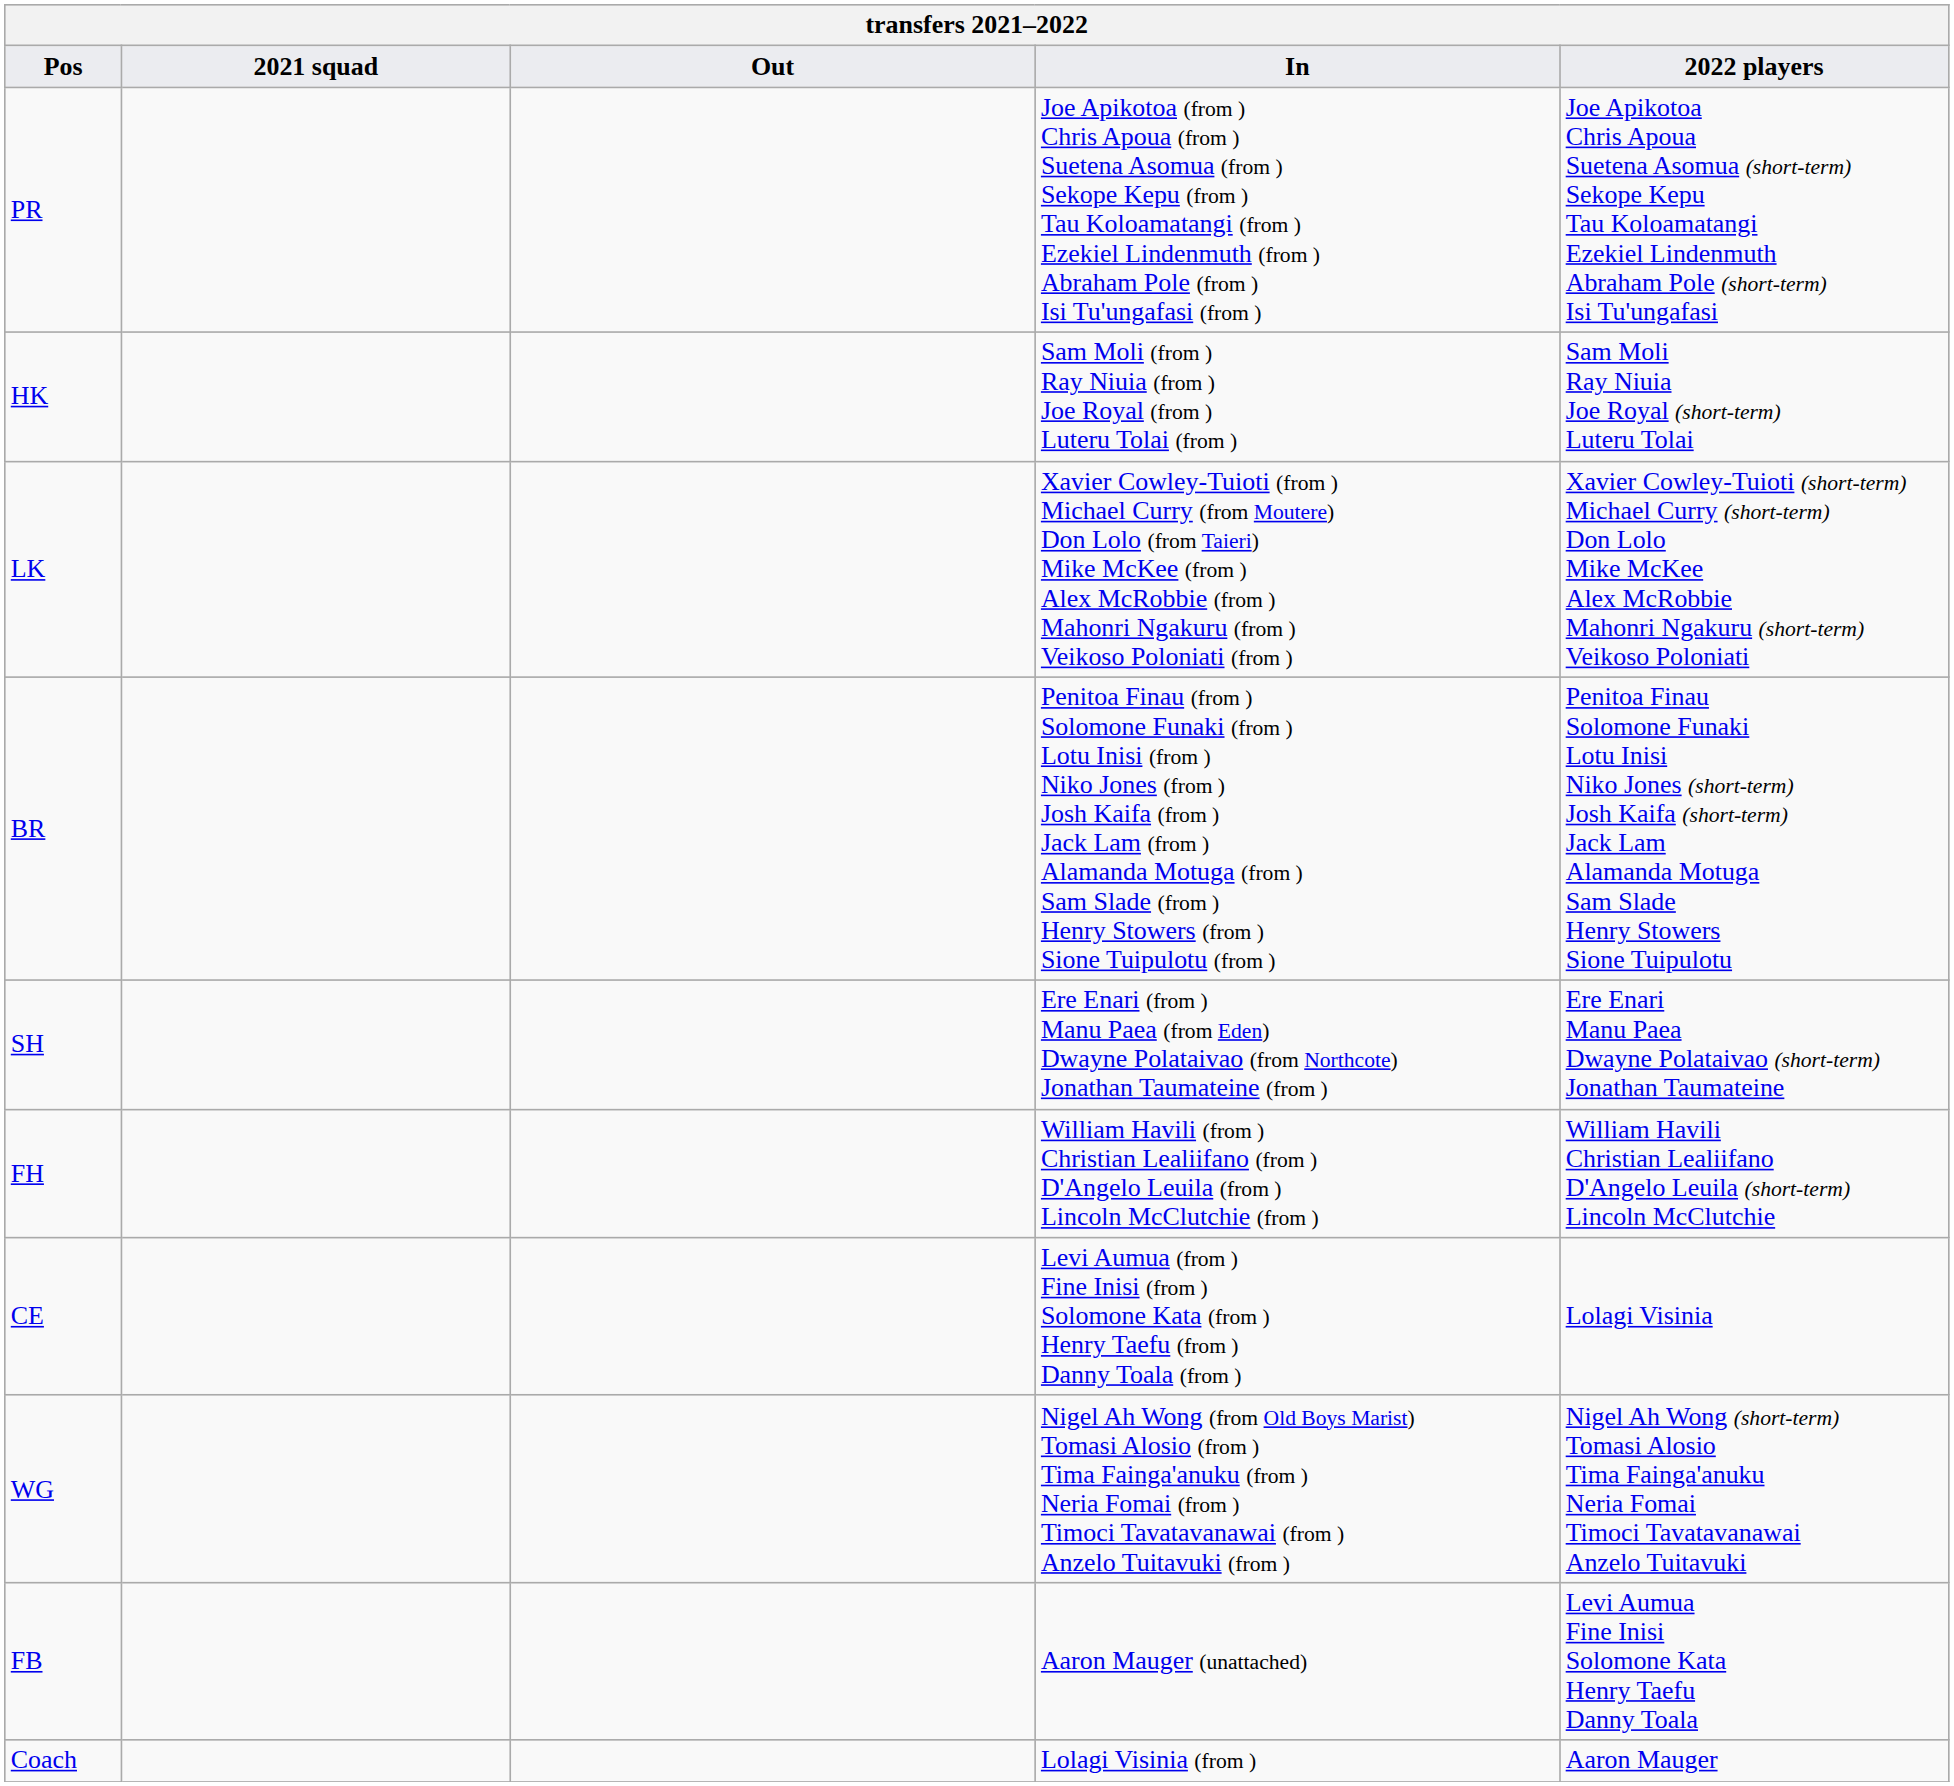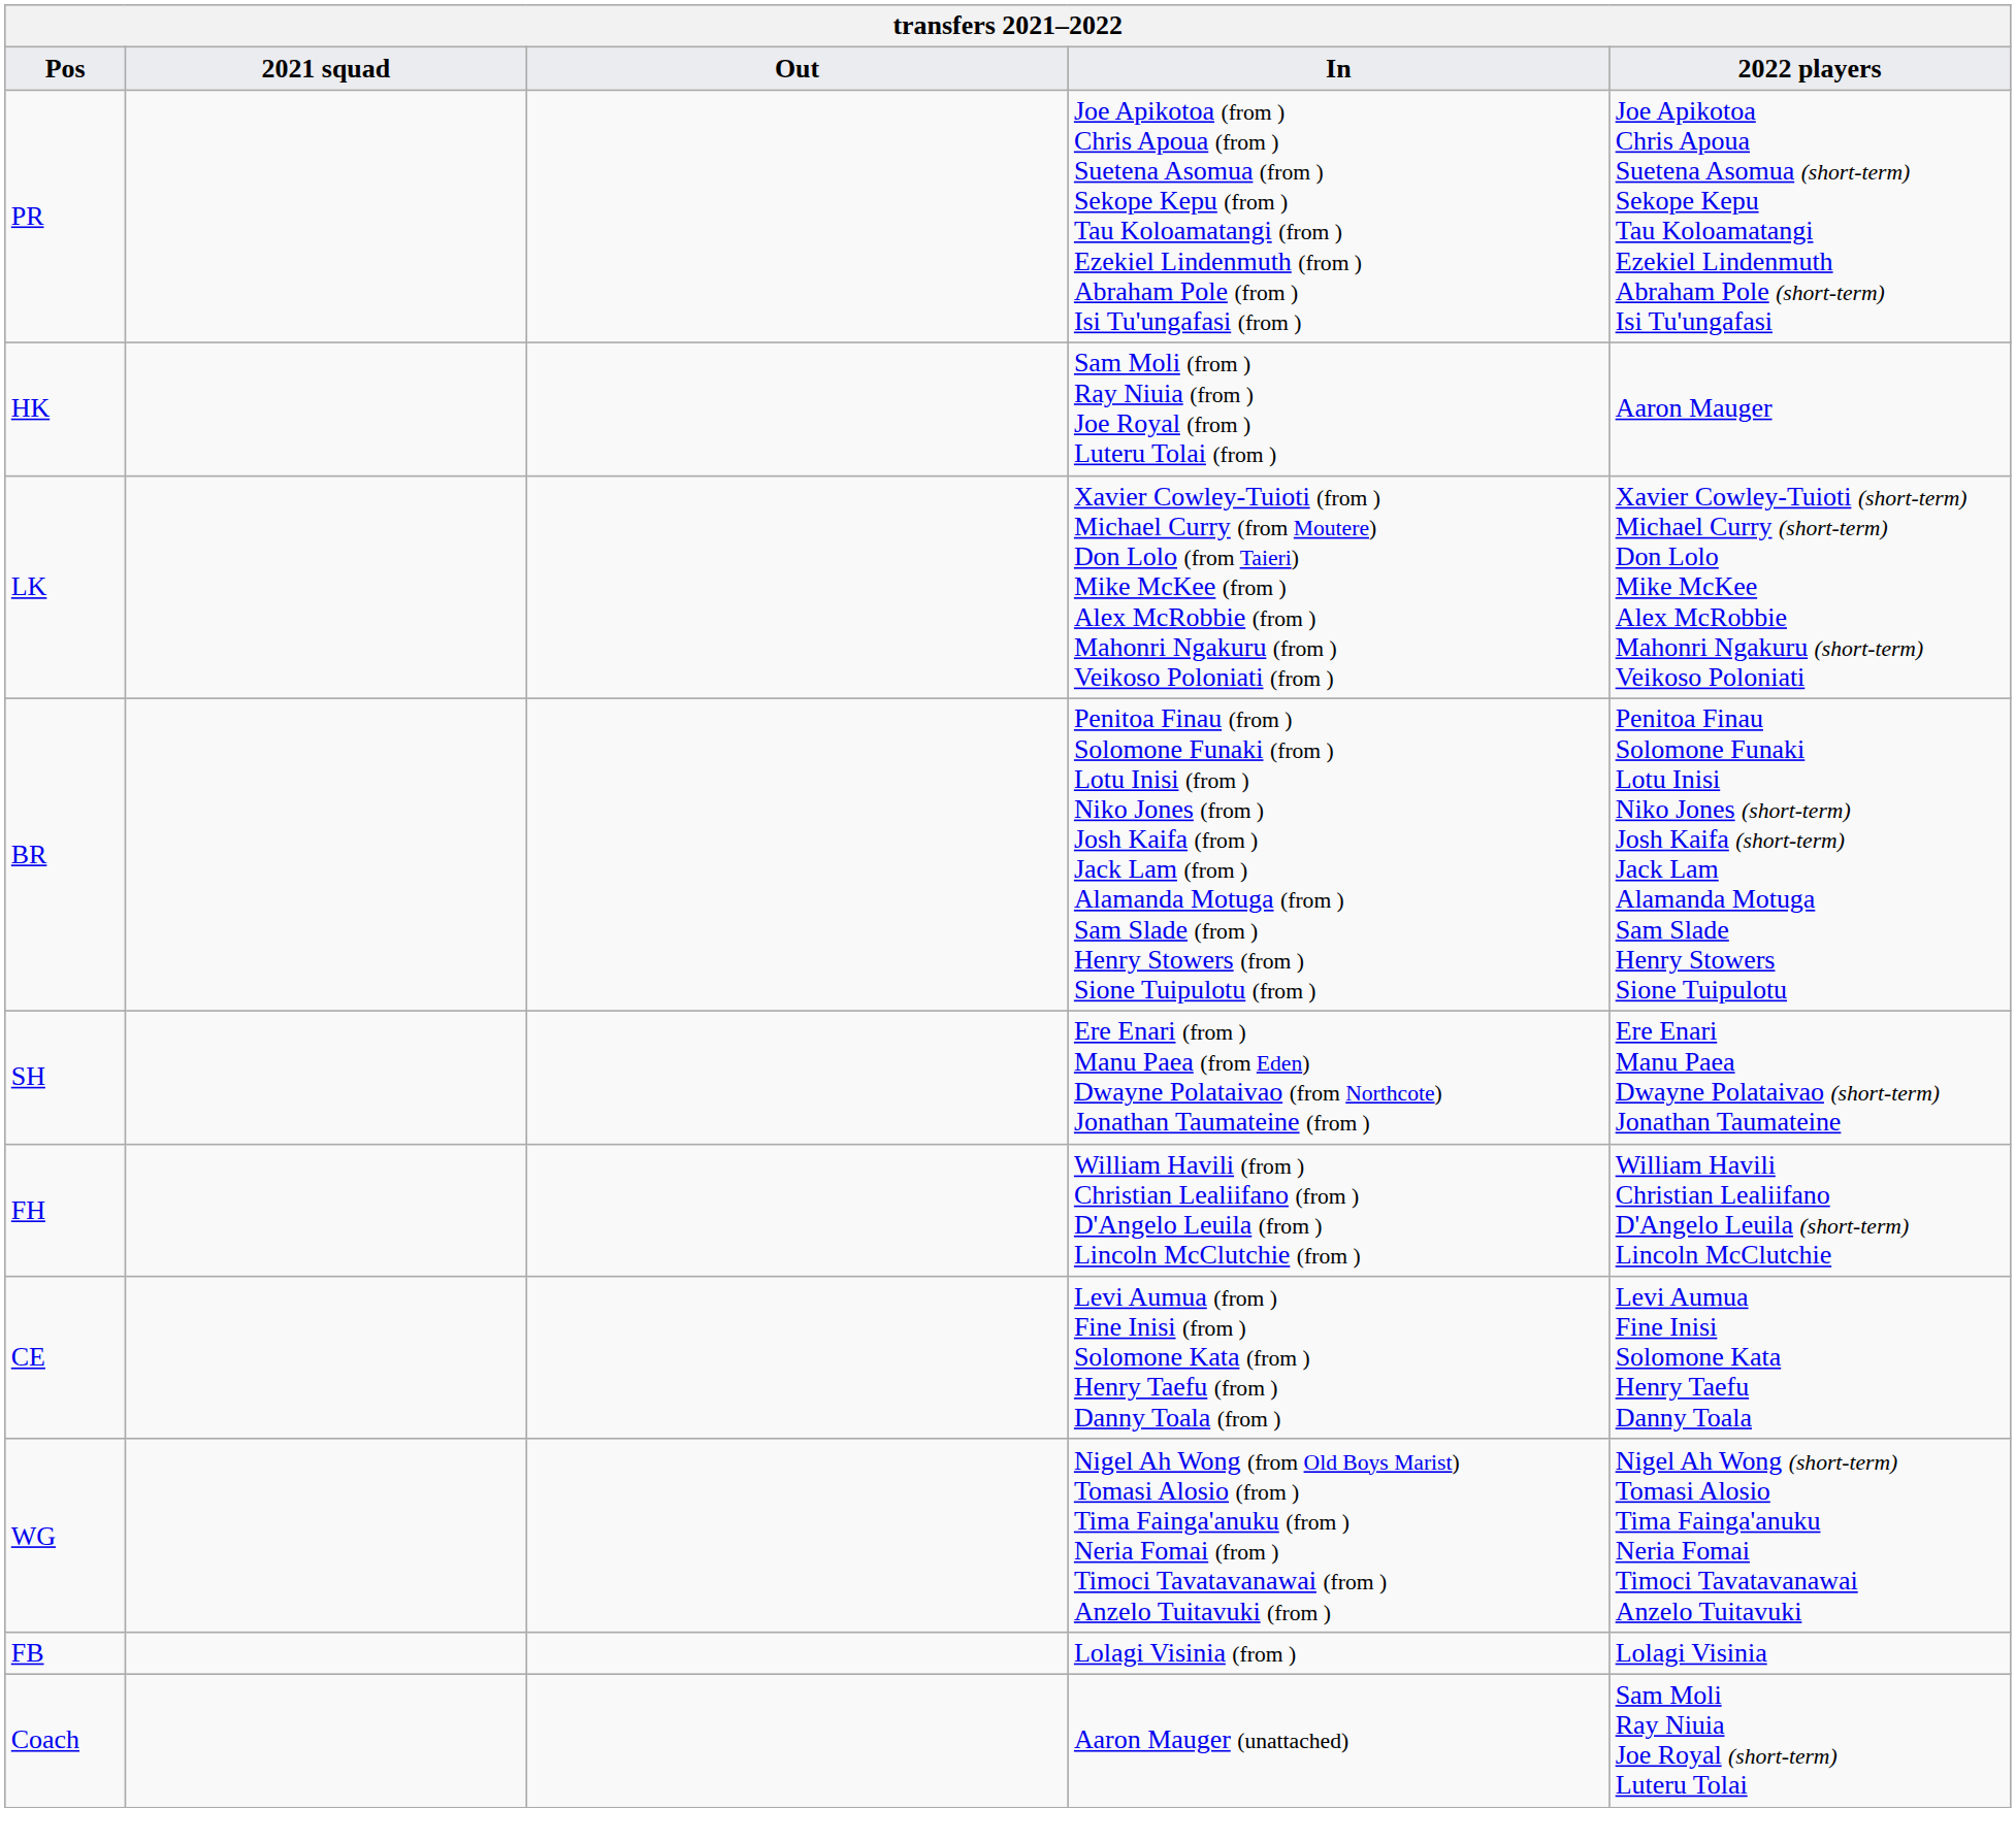HK | 2022 players: Sam Moli Ray Niuia Joe Royal (short-term) Luteru Tolai -> Aaron Mauger
CE | 2022 players: Lolagi Visinia -> Levi Aumua Fine Inisi Solomone Kata Henry Taefu Danny Toala
FB | In: Aaron Mauger (unattached) -> Lolagi Visinia (from )
FB | 2022 players: Levi Aumua Fine Inisi Solomone Kata Henry Taefu Danny Toala -> Lolagi Visinia
Coach | In: Lolagi Visinia (from ) -> Aaron Mauger (unattached)
Coach | 2022 players: Aaron Mauger -> Sam Moli Ray Niuia Joe Royal (short-term) Luteru Tolai
